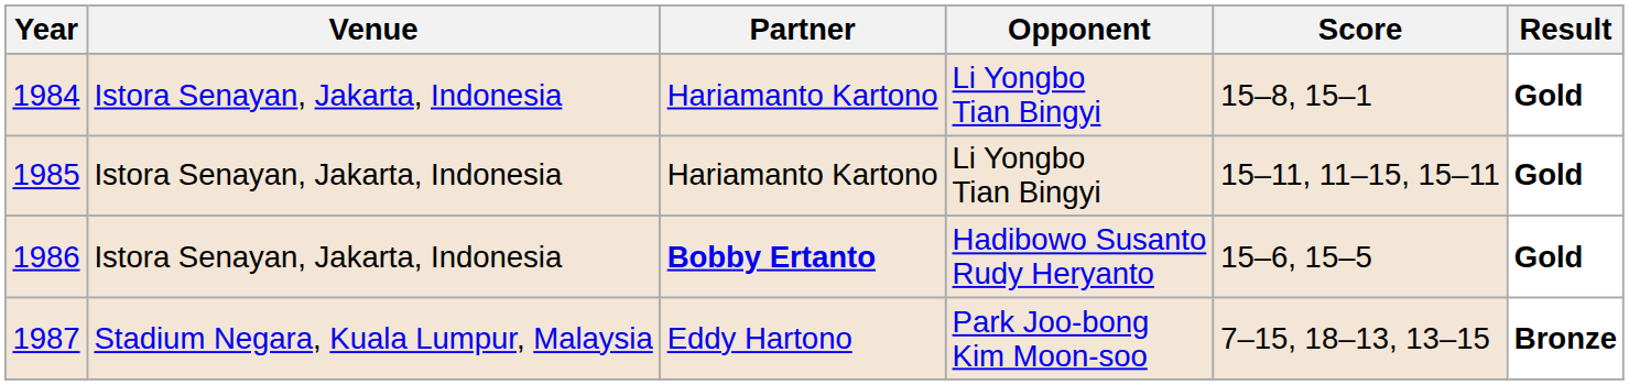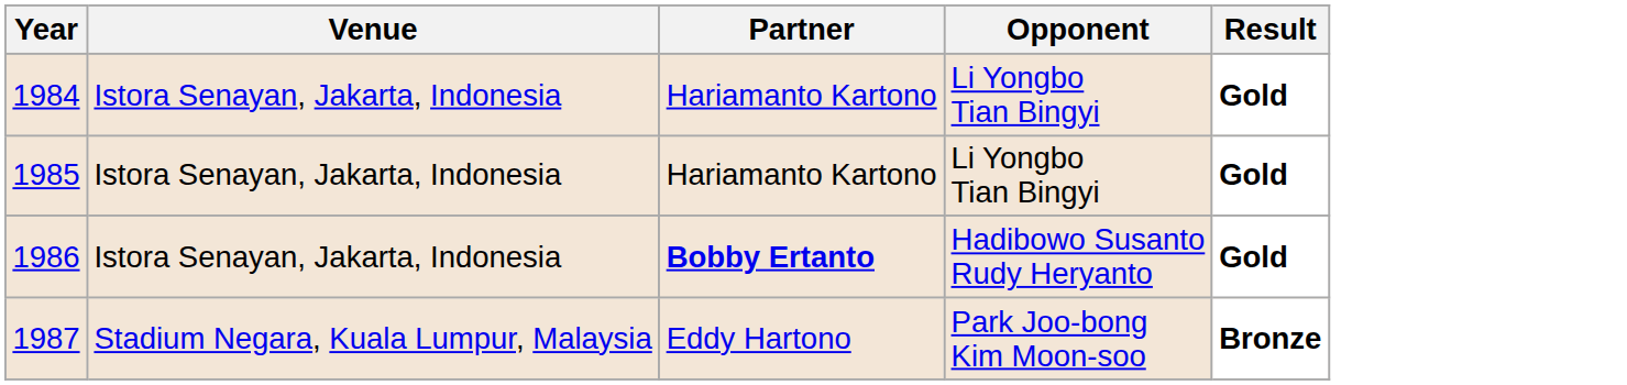- column: Score | 15–8, 15–1 | 15–11, 11–15, 15–11 | 15–6, 15–5 | 7–15, 18–13, 13–15
